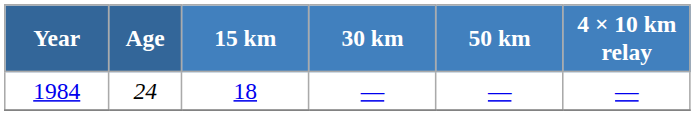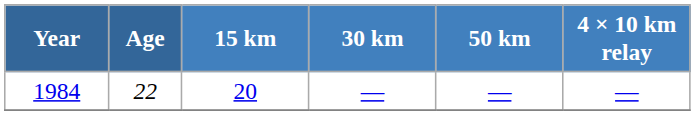1984 | Age: 24 -> 22
1984 | 15 km: 18 -> 20
